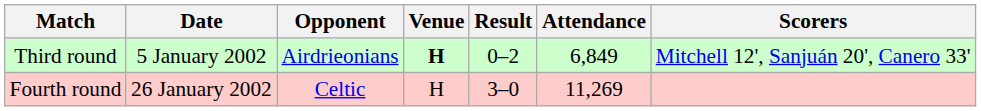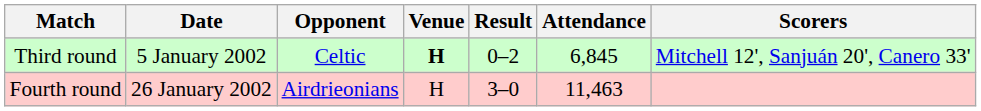Third round | Opponent: Airdrieonians -> Celtic
Third round | Attendance: 6,849 -> 6,845
Fourth round | Opponent: Celtic -> Airdrieonians
Fourth round | Attendance: 11,269 -> 11,463
